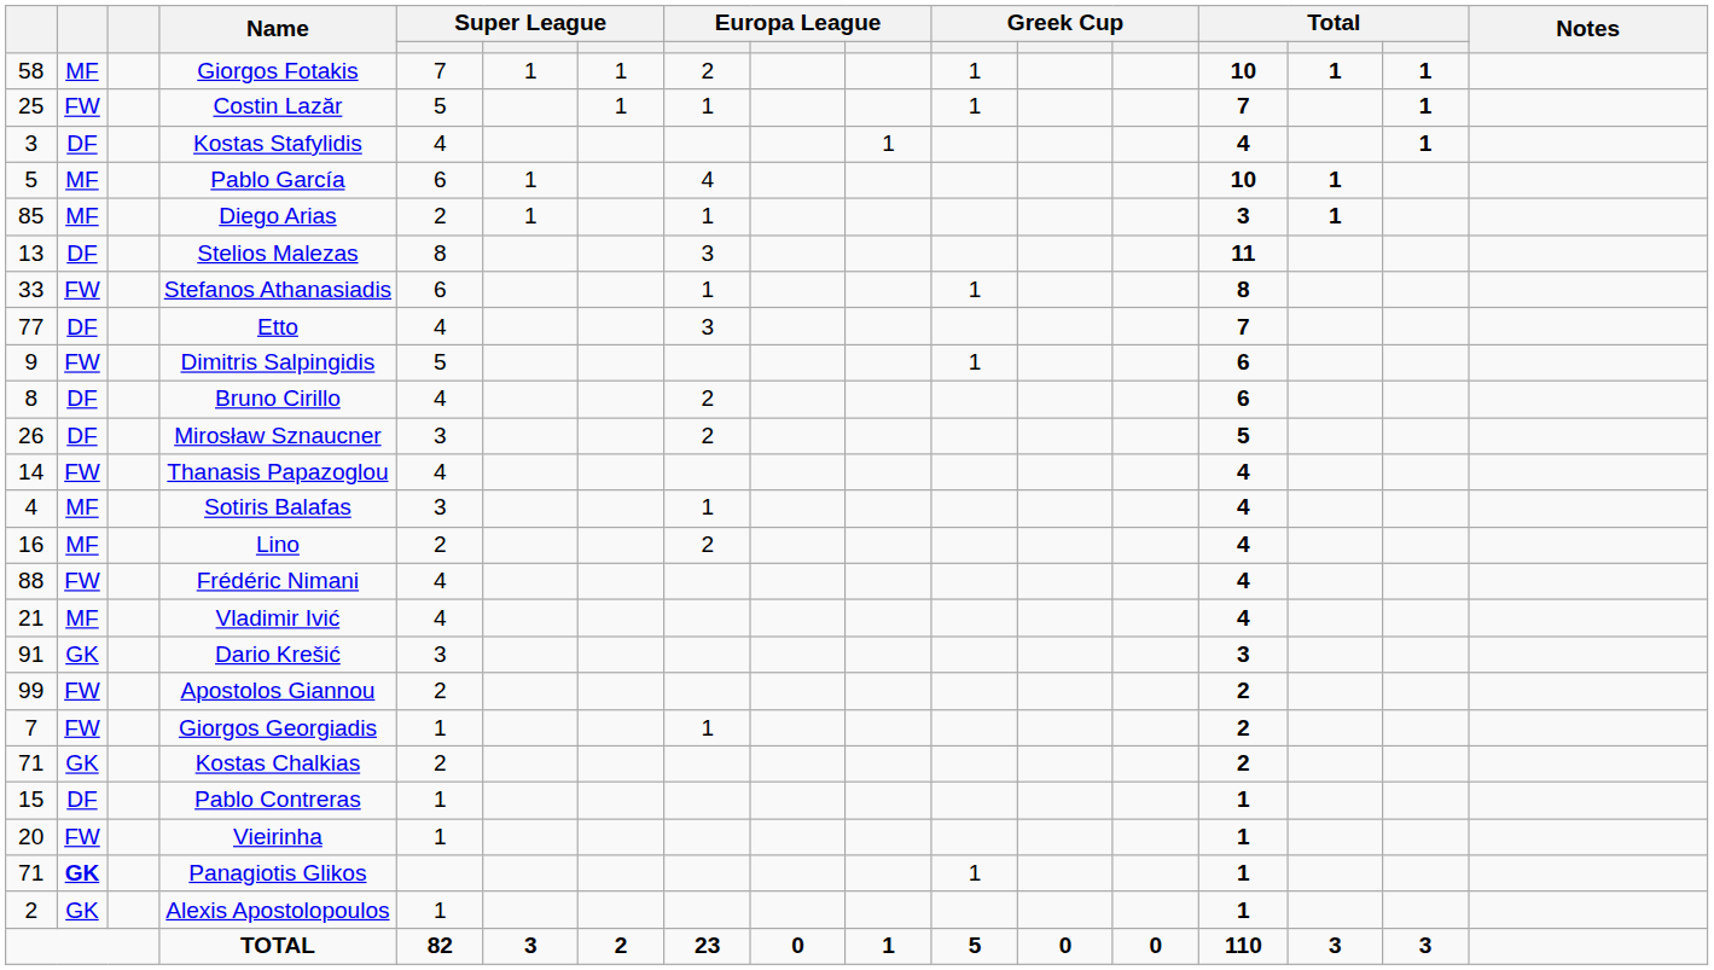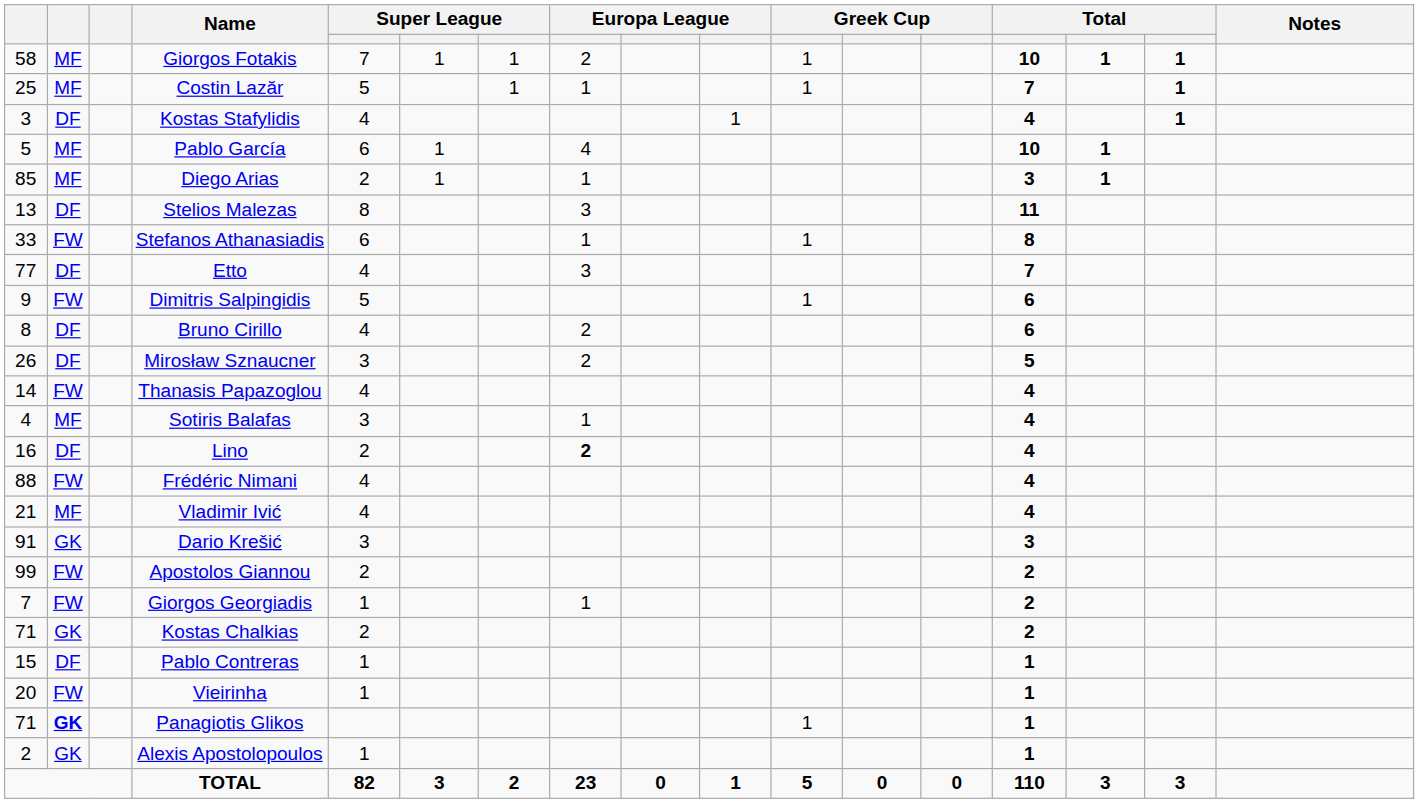Costin Lazăr | column 2: FW -> MF
Lino | column 2: MF -> DF
Lino | column 8: normal -> bold
